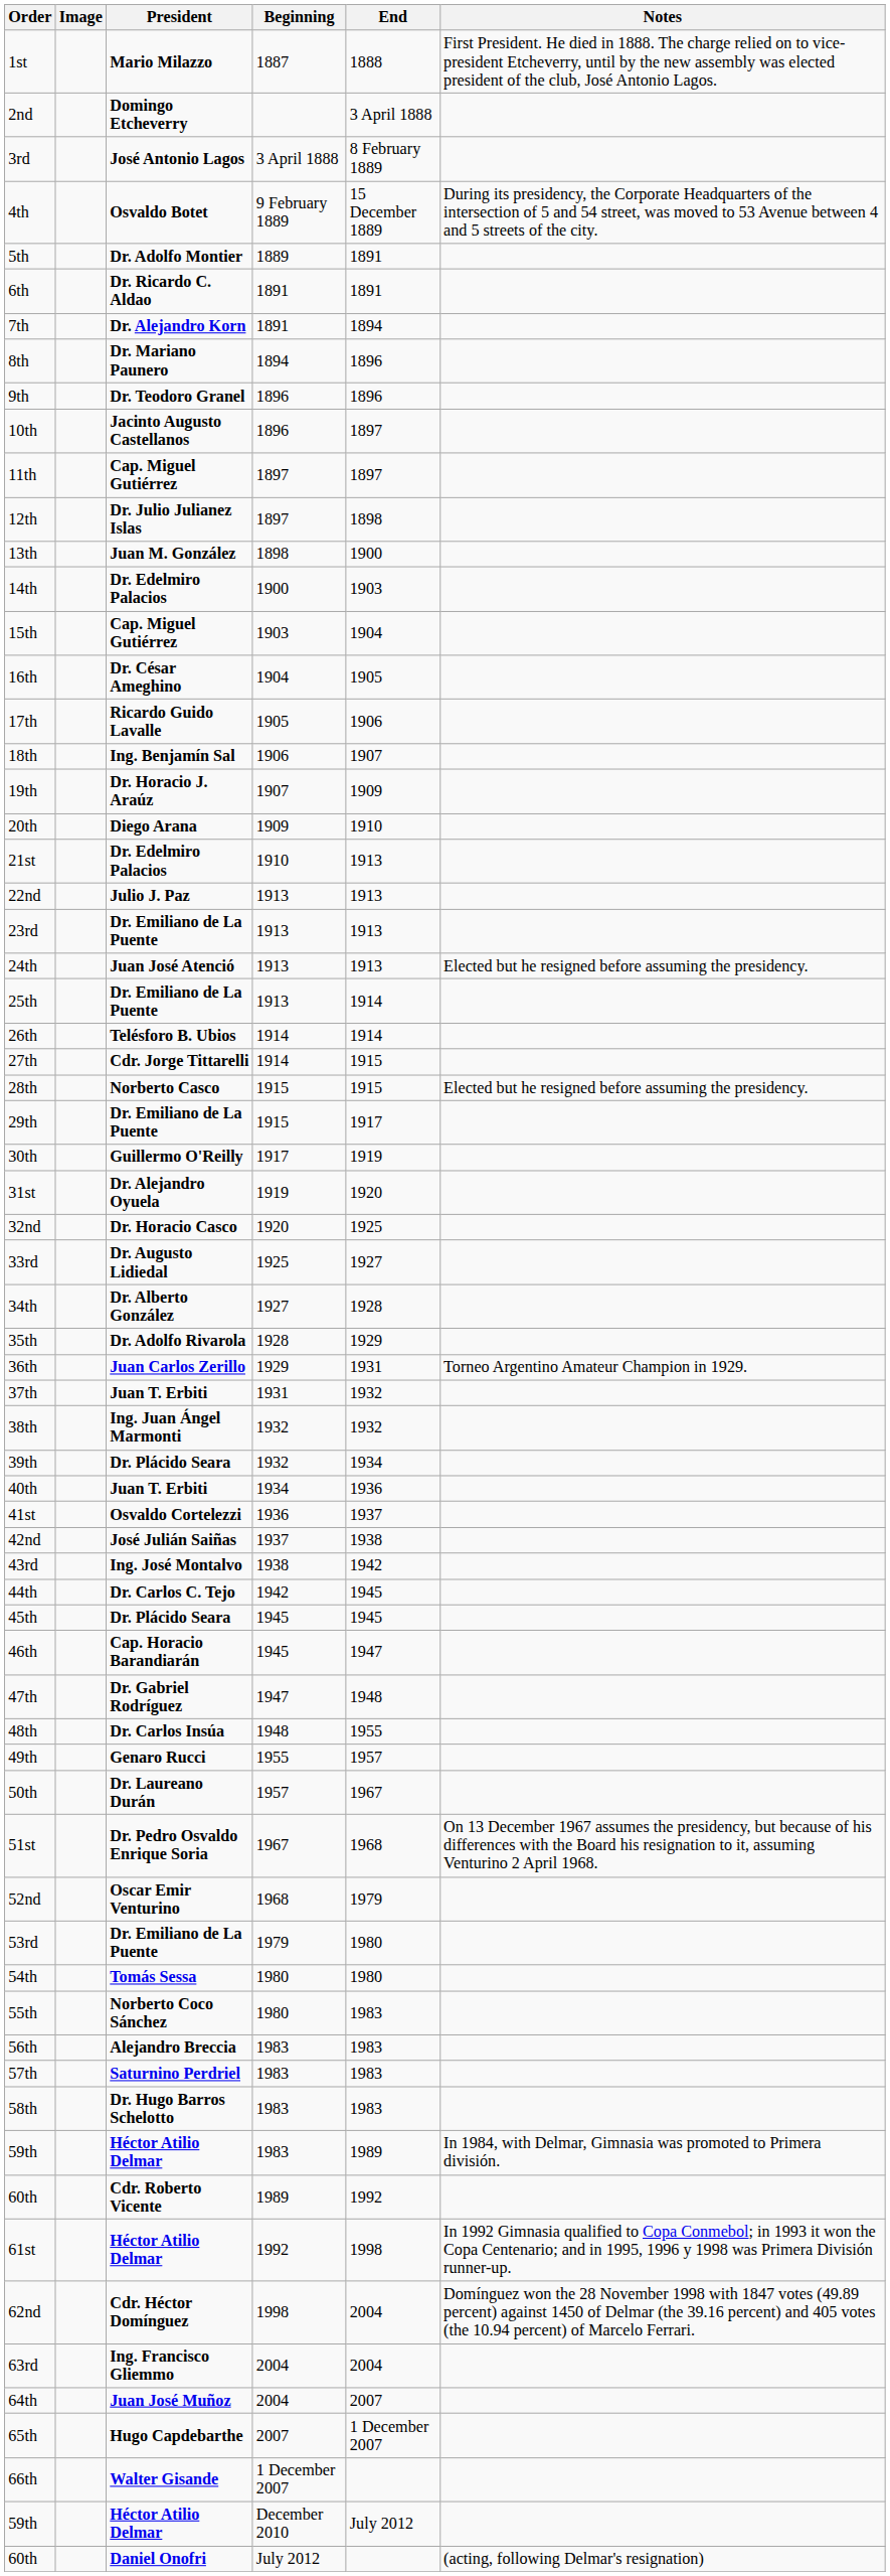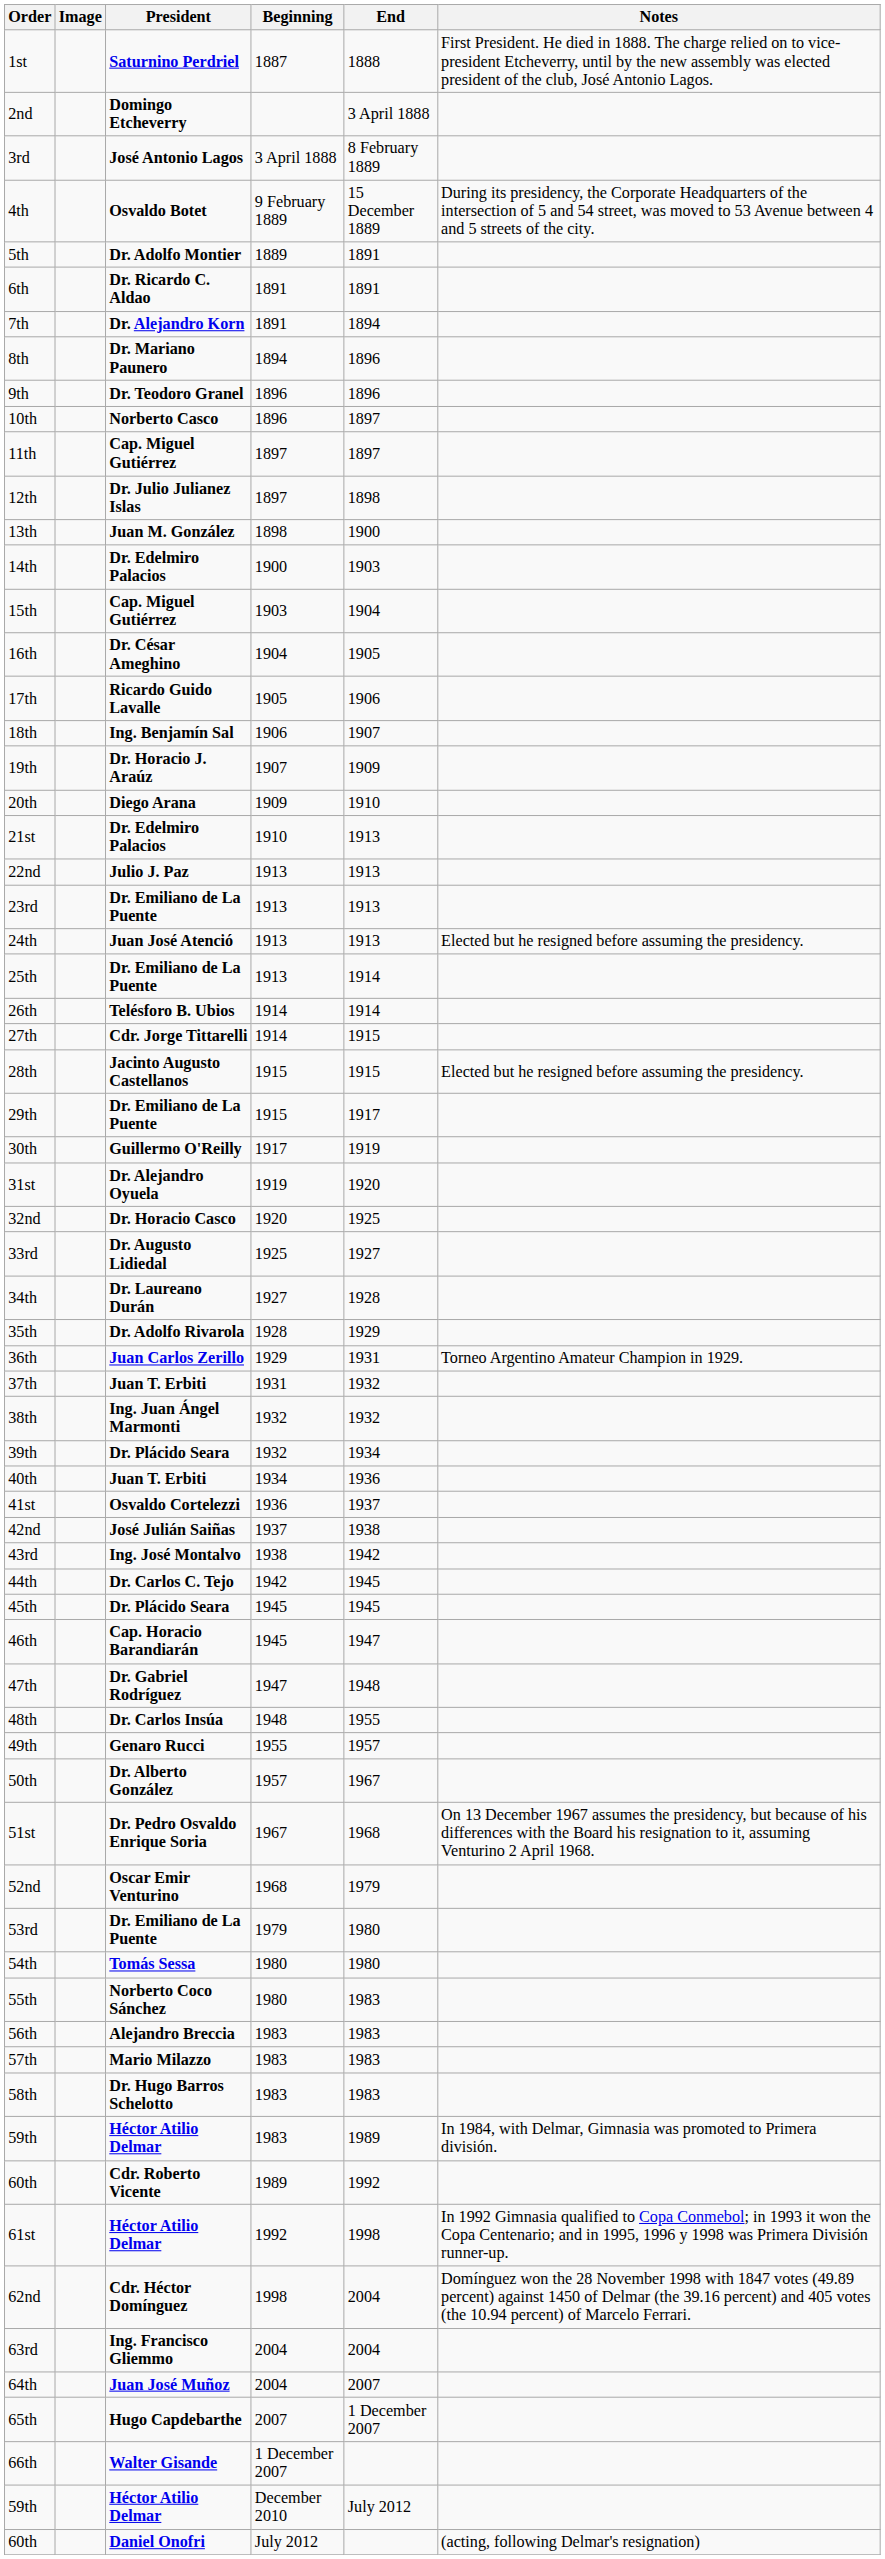1st | President: Mario Milazzo -> Saturnino Perdriel
10th | President: Jacinto Augusto Castellanos -> Norberto Casco
28th | President: Norberto Casco -> Jacinto Augusto Castellanos
34th | President: Dr. Alberto González -> Dr. Laureano Durán
50th | President: Dr. Laureano Durán -> Dr. Alberto González
57th | President: Saturnino Perdriel -> Mario Milazzo
